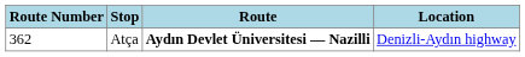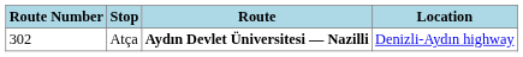Atça | Route Number: 362 -> 302
